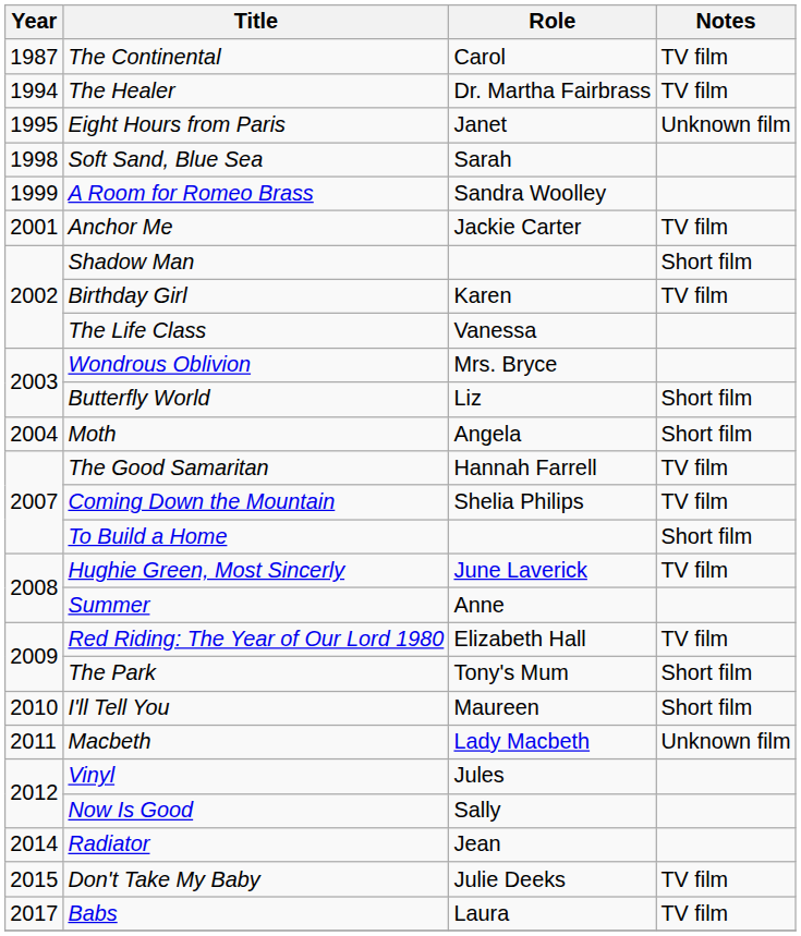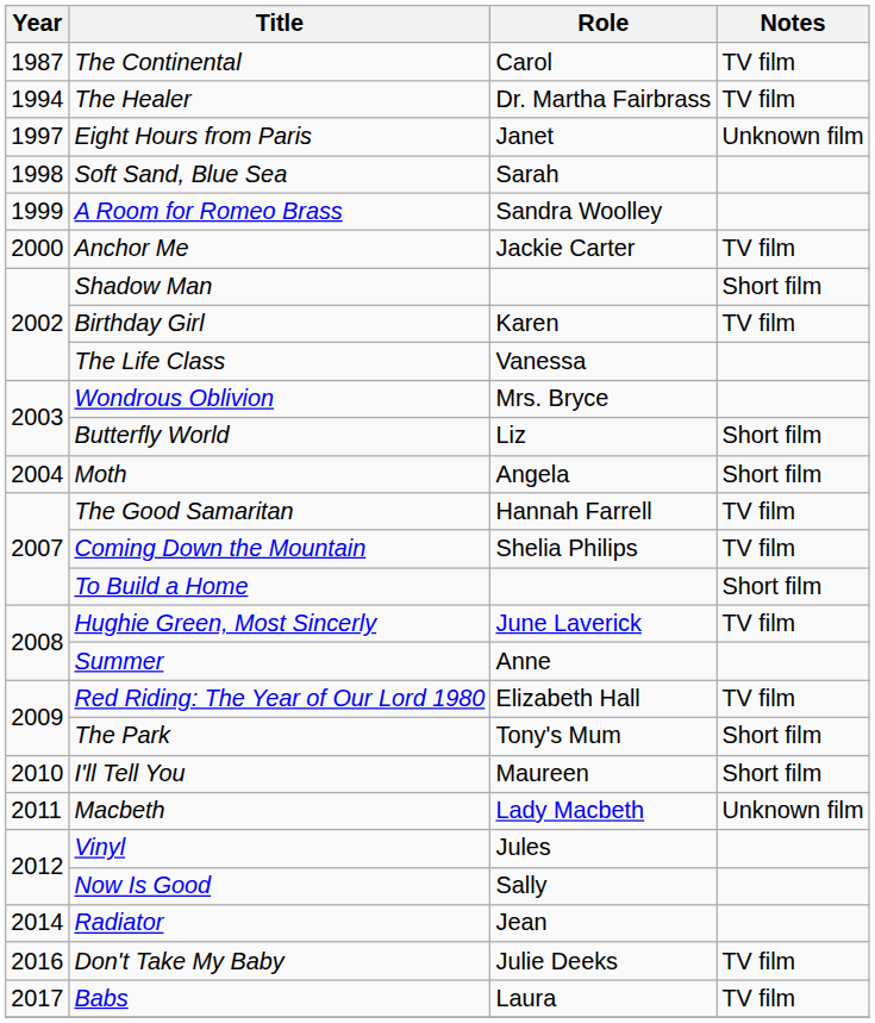Eight Hours from Paris | Year: 1995 -> 1997
Anchor Me | Year: 2001 -> 2000
Don't Take My Baby | Year: 2015 -> 2016
